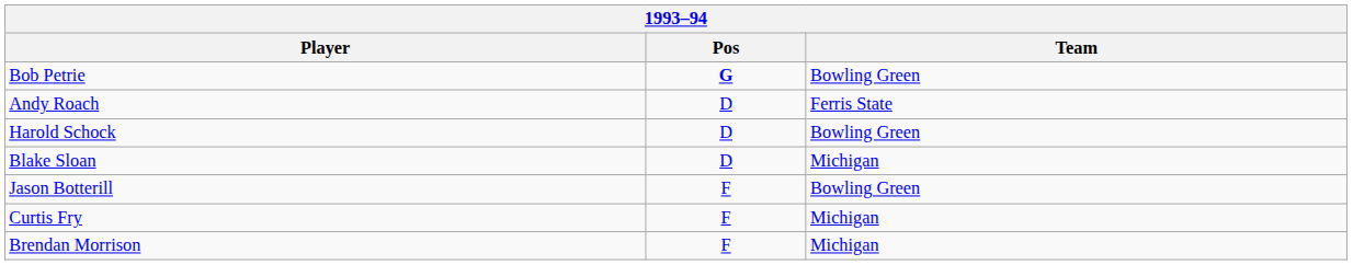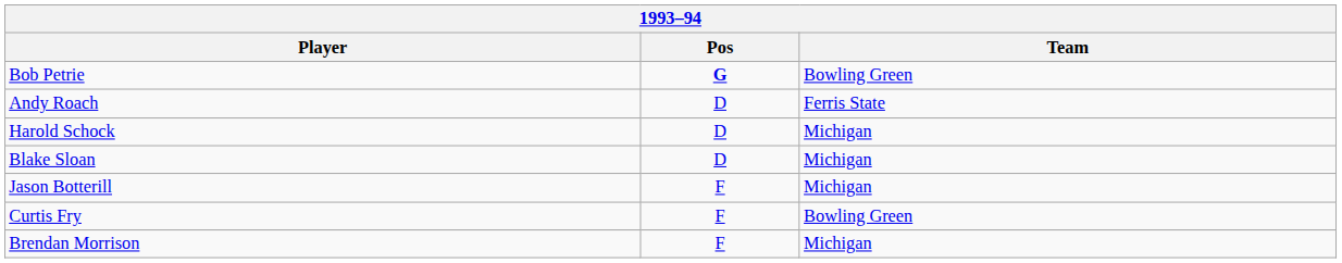Harold Schock | Team: Bowling Green -> Michigan
Jason Botterill | Team: Bowling Green -> Michigan
Curtis Fry | Team: Michigan -> Bowling Green
